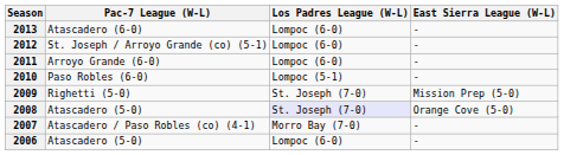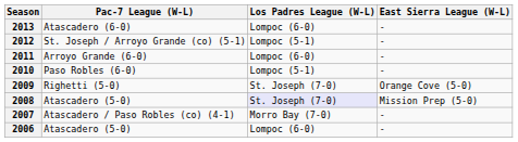2012 | Los Padres League (W-L): Lompoc (6-0) -> Lompoc (5-1)
2009 | East Sierra League (W-L): Mission Prep (5-0) -> Orange Cove (5-0)
2008 | East Sierra League (W-L): Orange Cove (5-0) -> Mission Prep (5-0)
